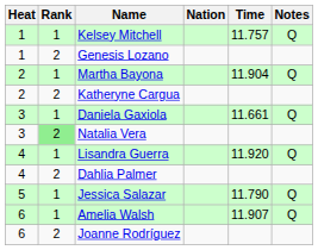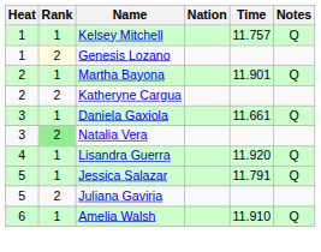Genesis Lozano | Rank: no background -> lightyellow background
Martha Bayona | Time: 11.904 -> 11.901
- row: 4 | 2 | Dahlia Palmer
Jessica Salazar | Time: 11.790 -> 11.791
+ row: 5 | 2 | Juliana Gaviria
Amelia Walsh | Time: 11.907 -> 11.910
- row: 6 | 2 | Joanne Rodríguez
